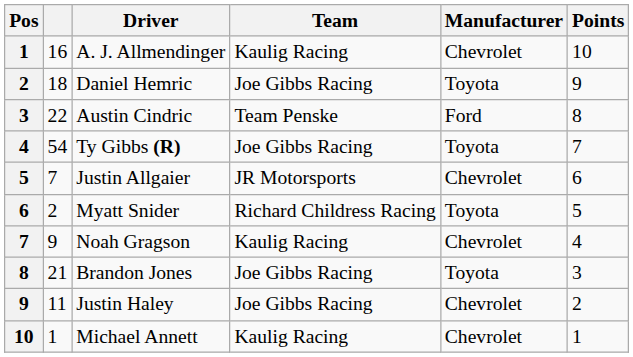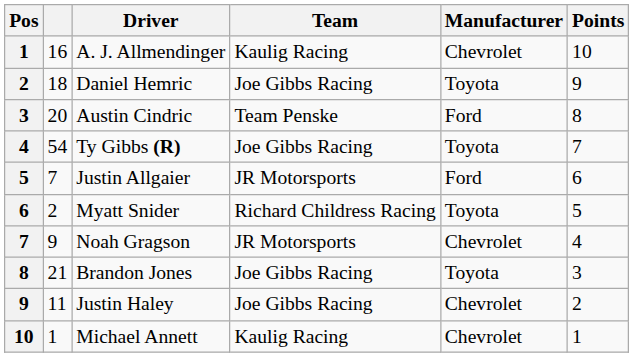Austin Cindric | column 2: 22 -> 20
Justin Allgaier | Manufacturer: Chevrolet -> Ford
Noah Gragson | Team: Kaulig Racing -> JR Motorsports
